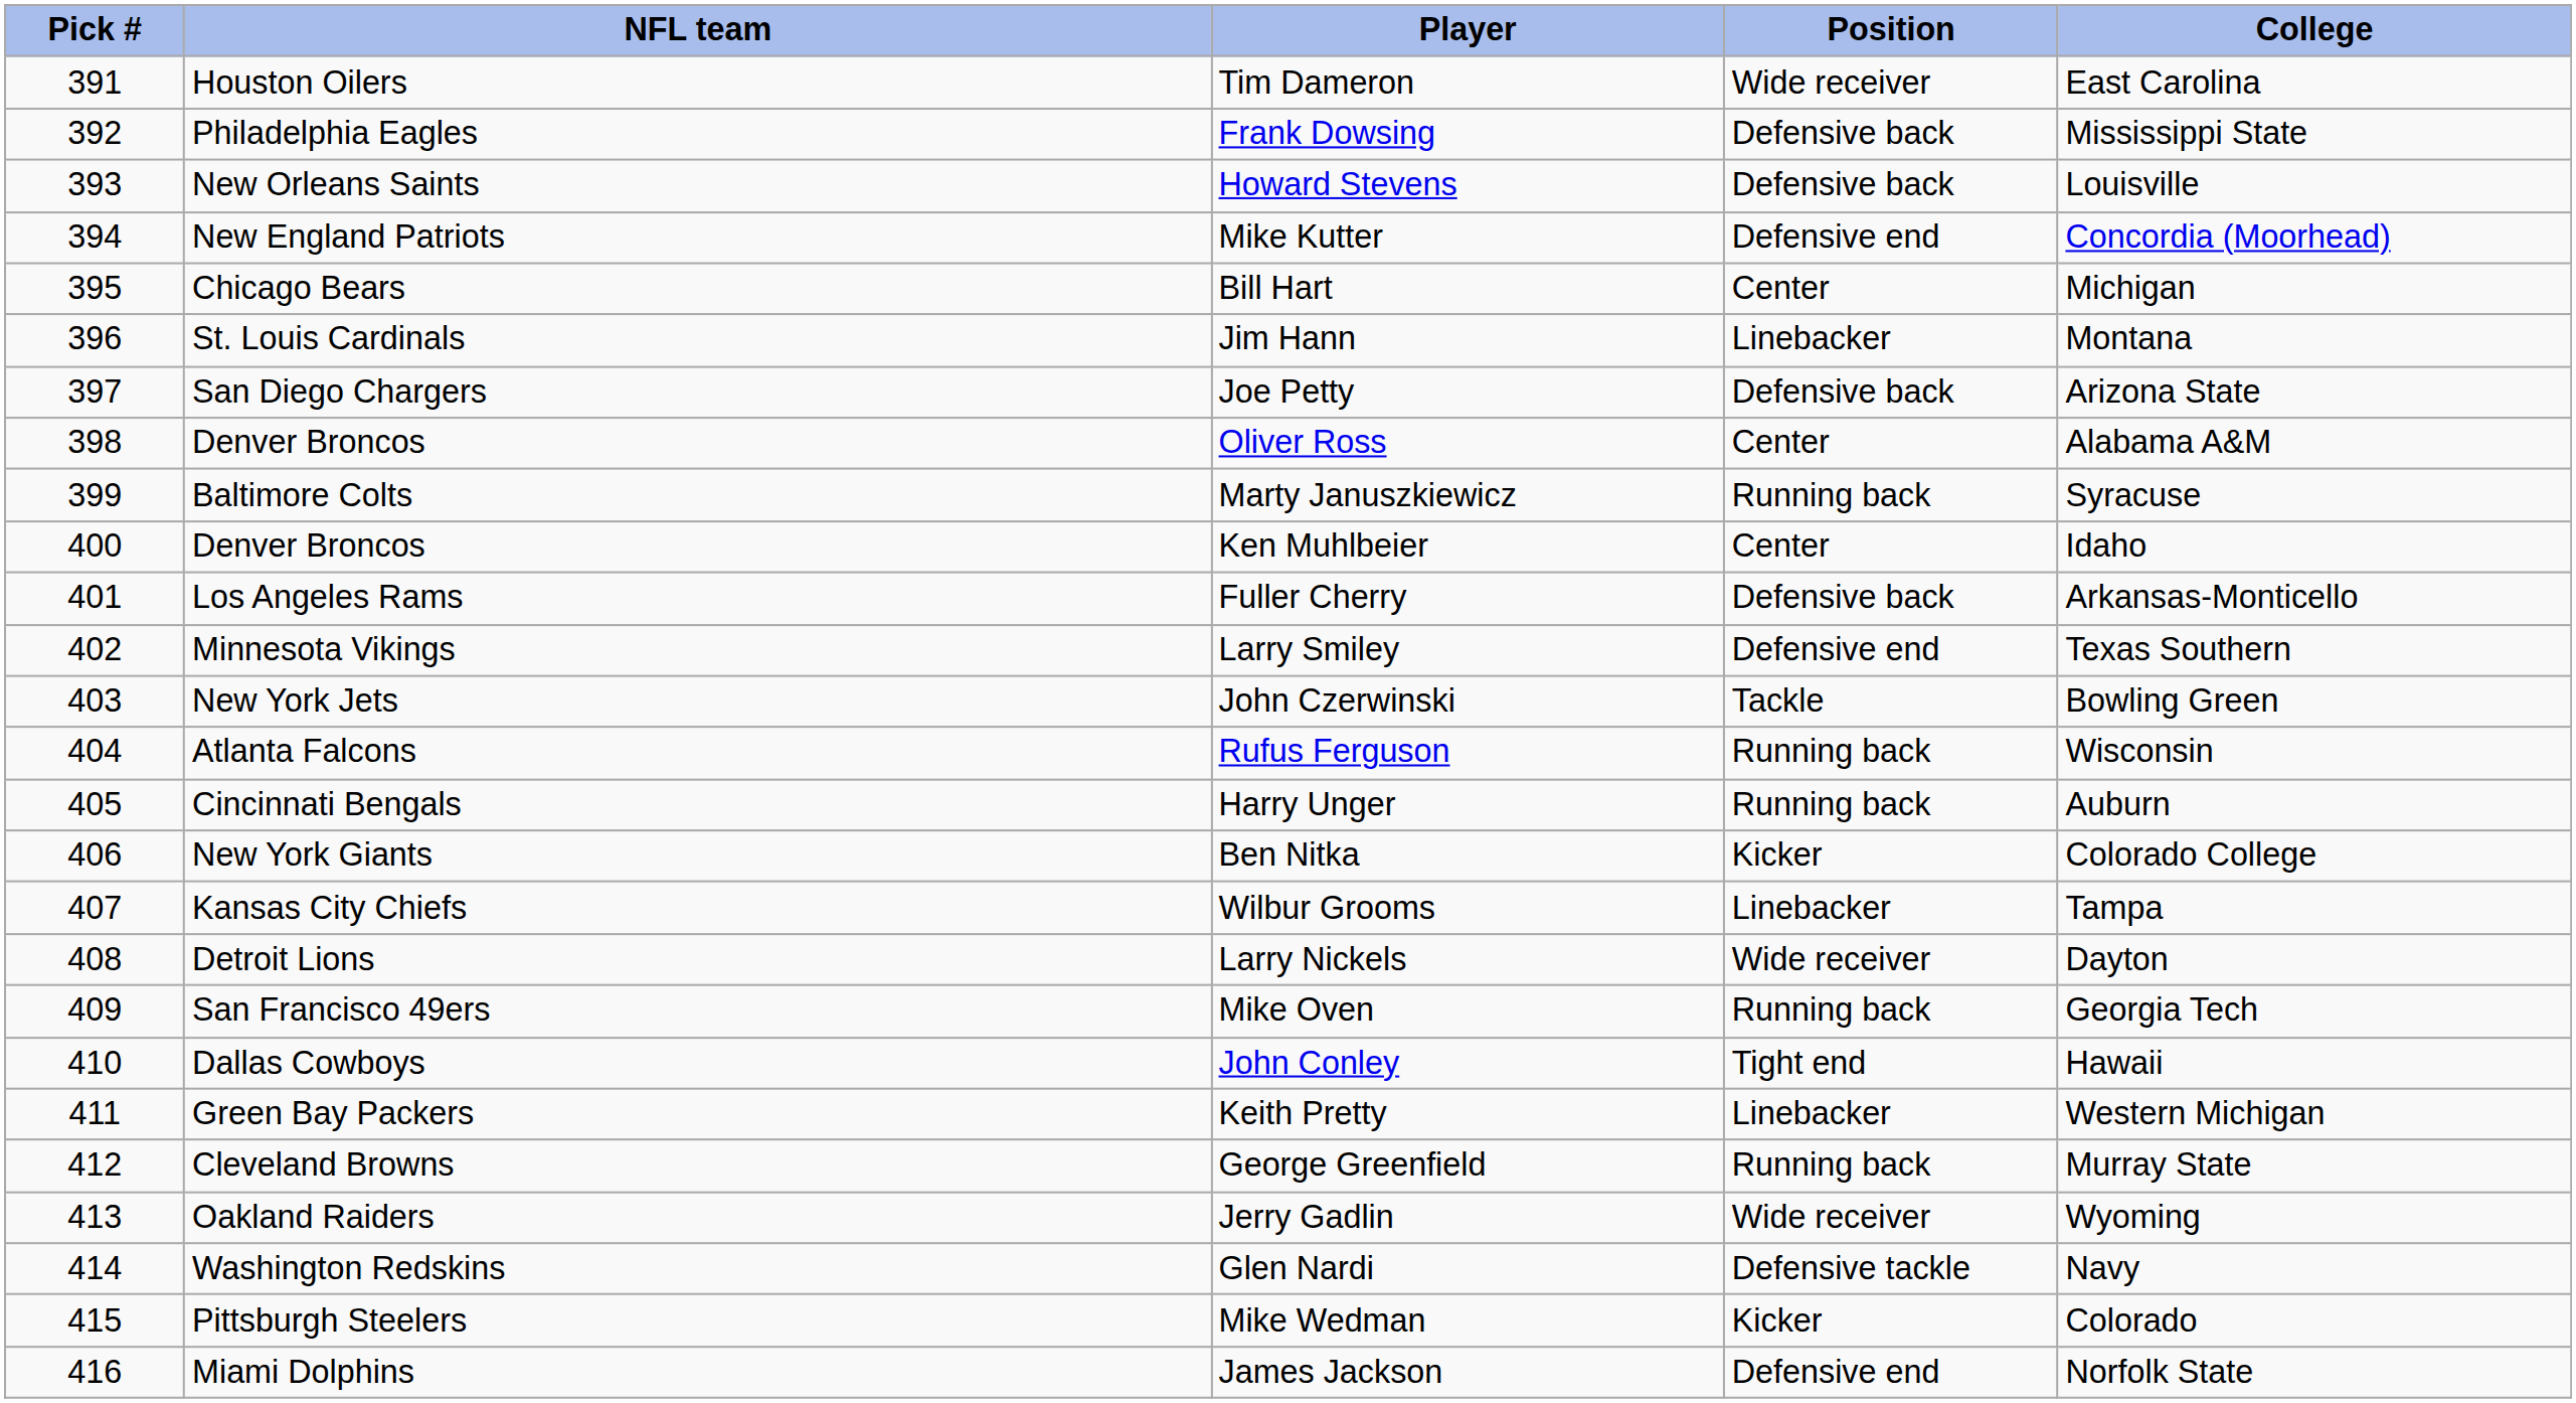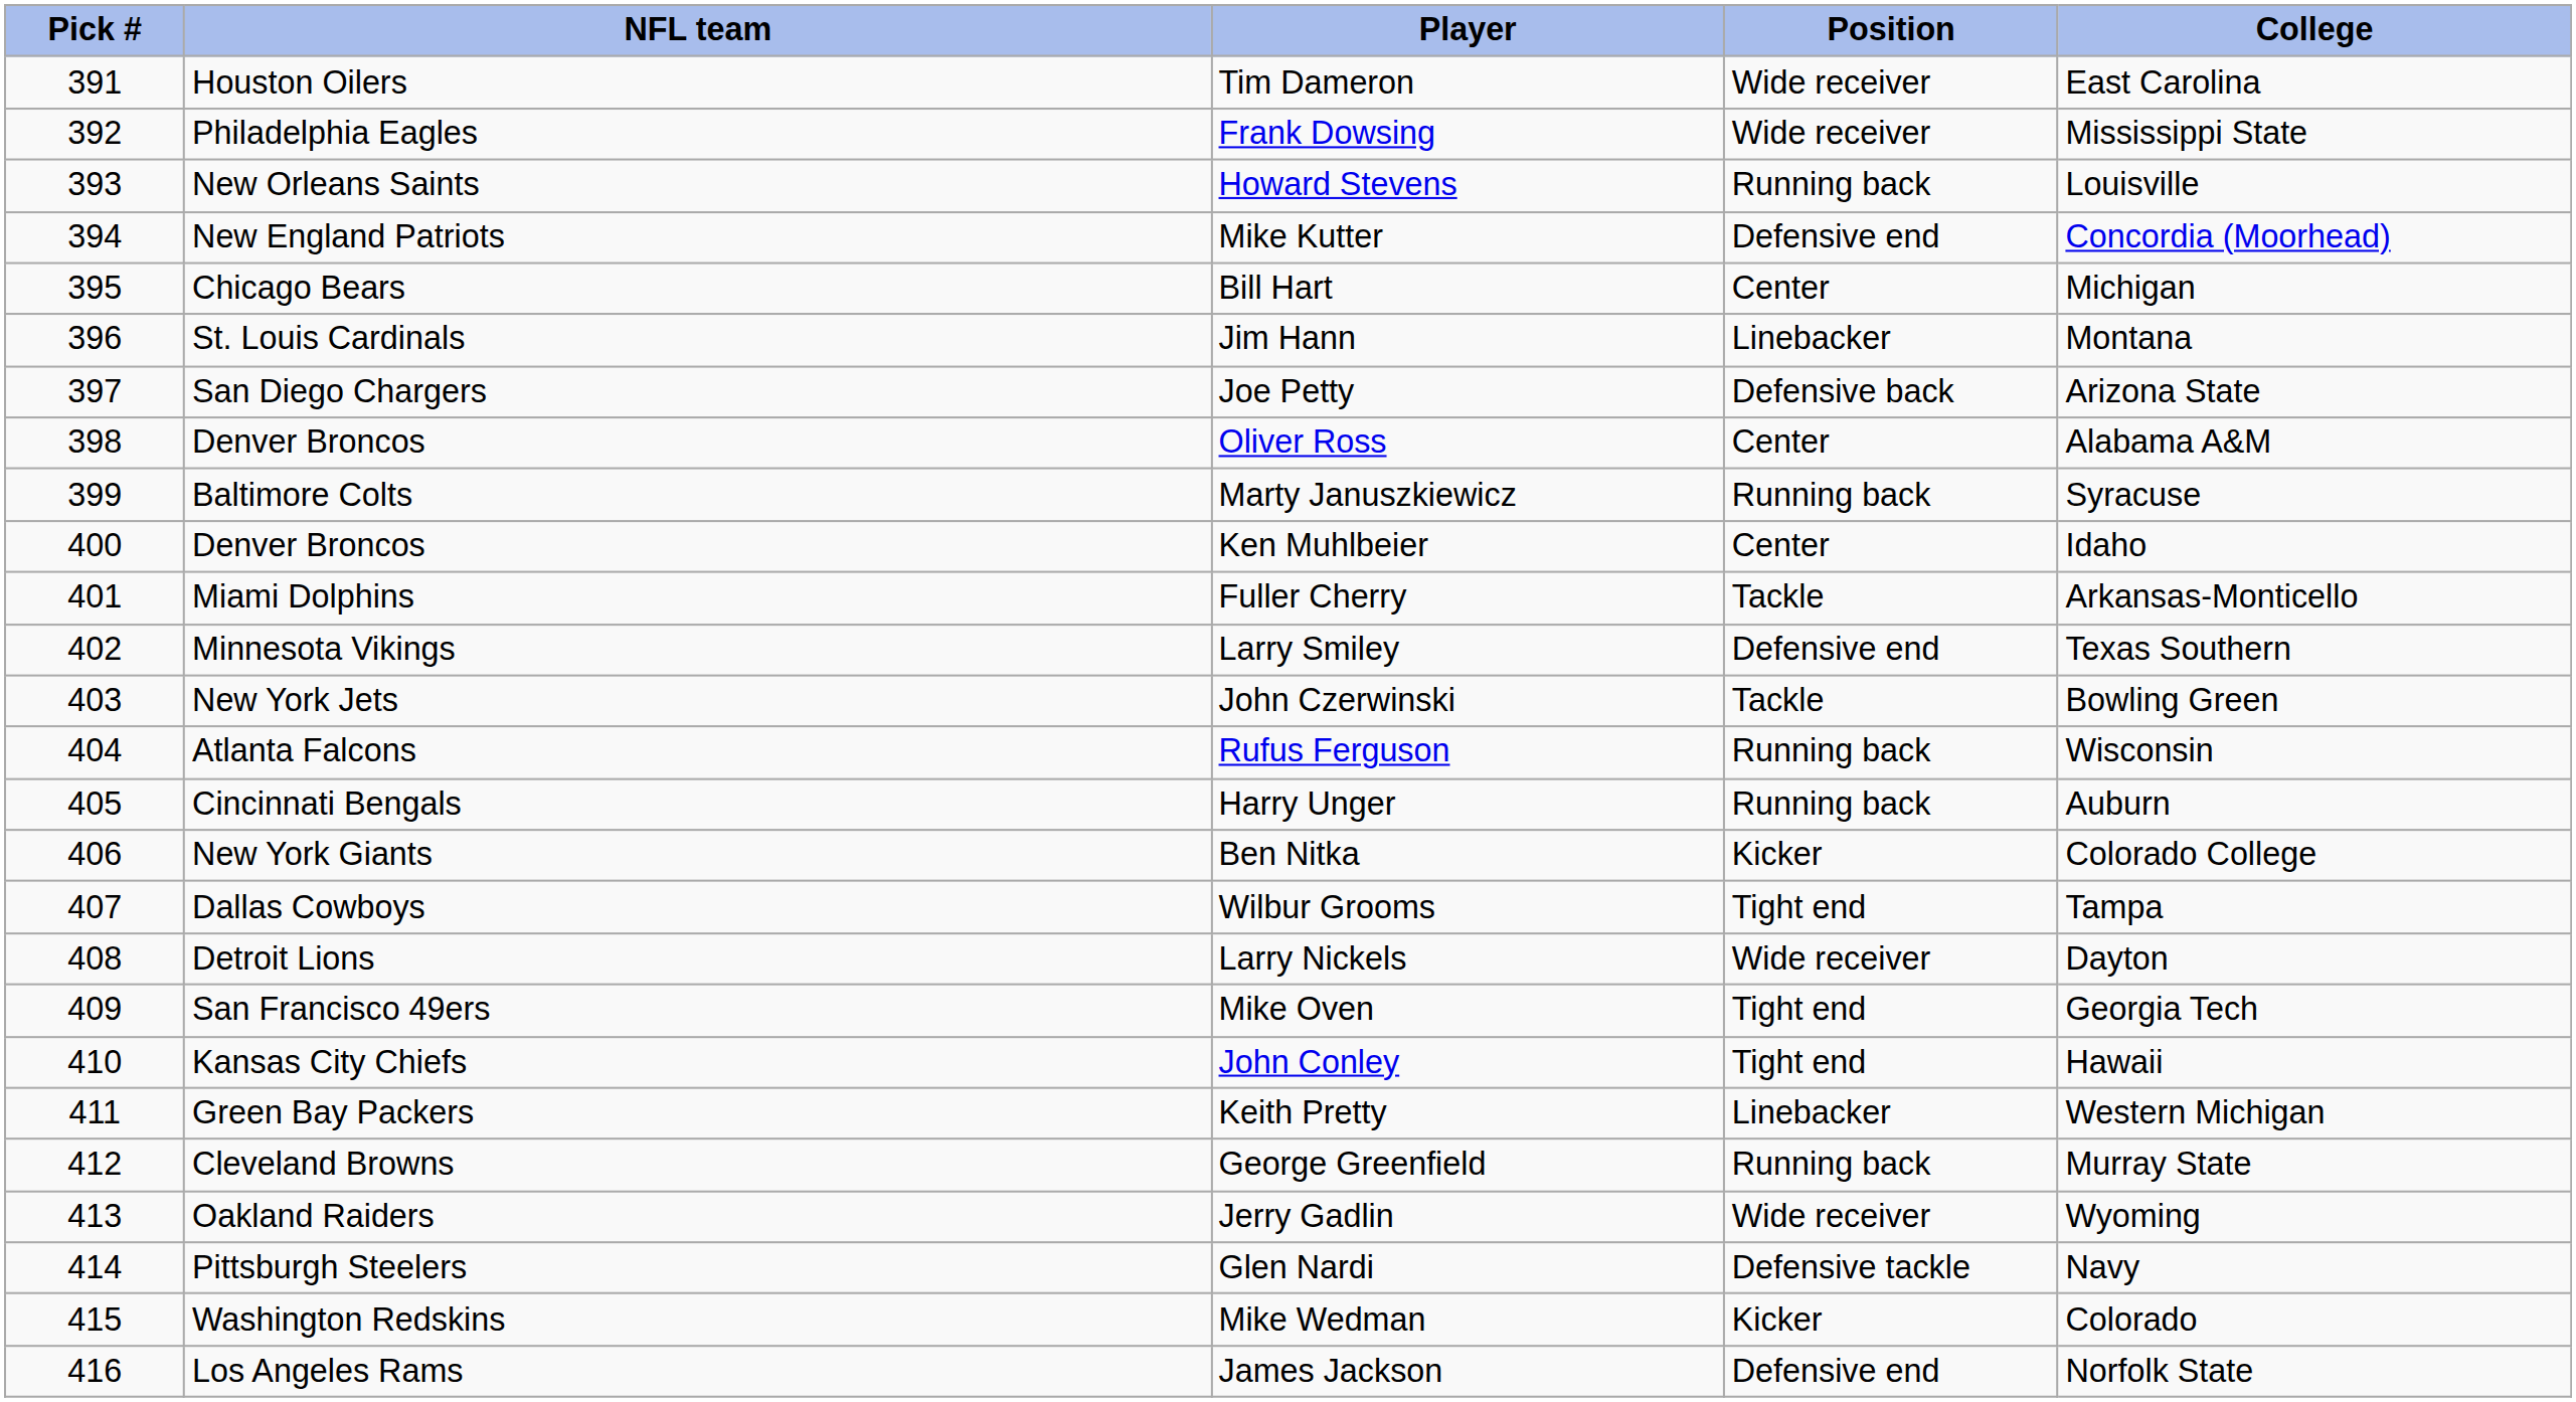Frank Dowsing | Position: Defensive back -> Wide receiver
Howard Stevens | Position: Defensive back -> Running back
Fuller Cherry | NFL team: Los Angeles Rams -> Miami Dolphins
Fuller Cherry | Position: Defensive back -> Tackle
Wilbur Grooms | NFL team: Kansas City Chiefs -> Dallas Cowboys
Wilbur Grooms | Position: Linebacker -> Tight end
Mike Oven | Position: Running back -> Tight end
John Conley | NFL team: Dallas Cowboys -> Kansas City Chiefs
Glen Nardi | NFL team: Washington Redskins -> Pittsburgh Steelers
Mike Wedman | NFL team: Pittsburgh Steelers -> Washington Redskins
James Jackson | NFL team: Miami Dolphins -> Los Angeles Rams
